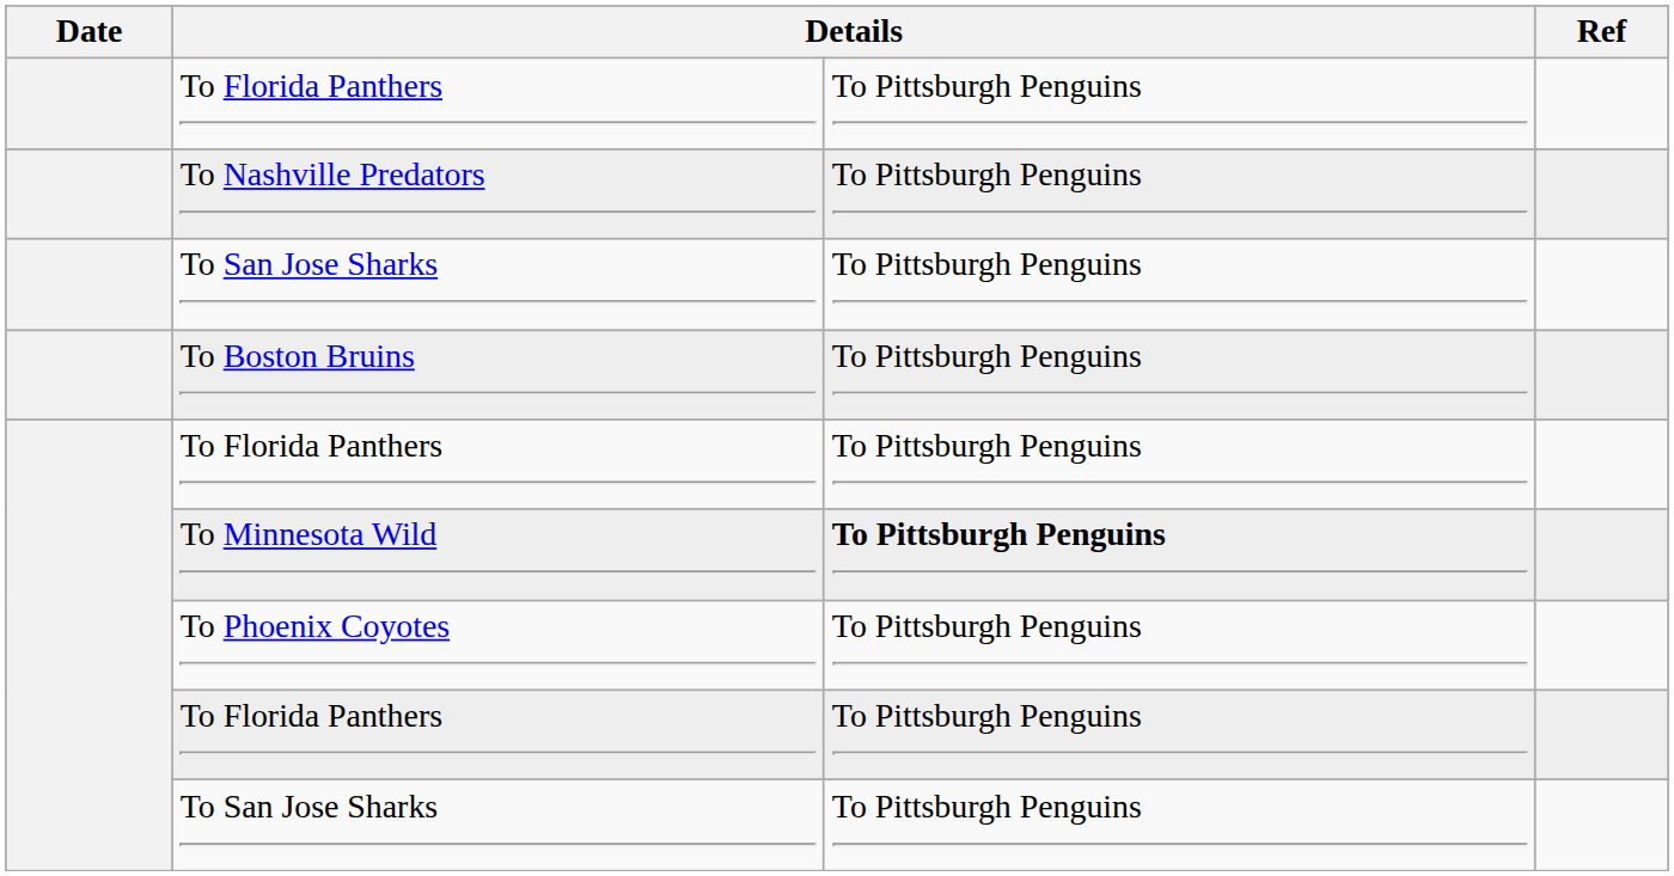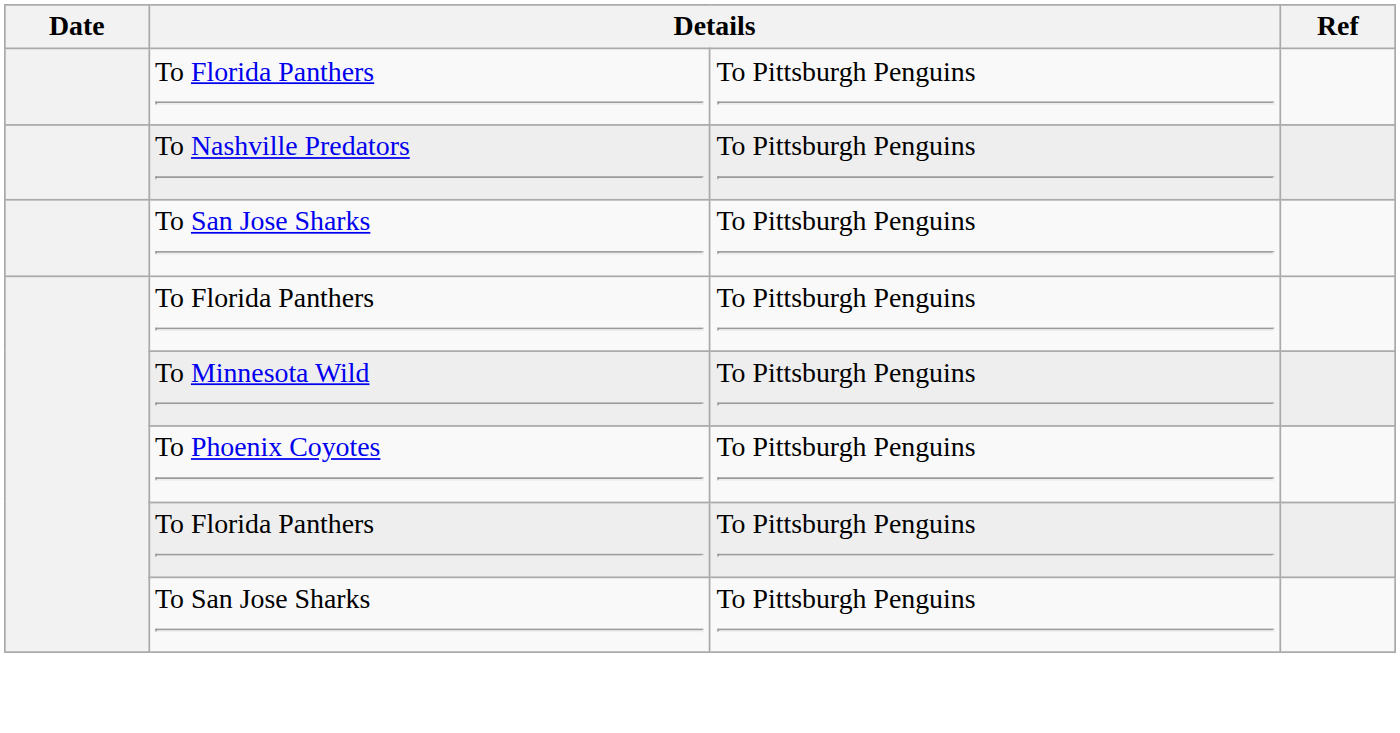- row: To Boston Bruins | To Pittsburgh Penguins
To Minnesota Wild | column 3: bold -> normal
